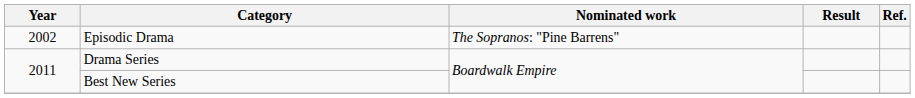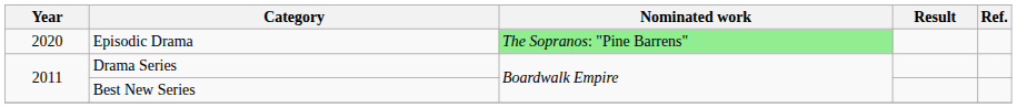Episodic Drama | Year: 2002 -> 2020
Episodic Drama | Nominated work: no background -> lightgreen background
